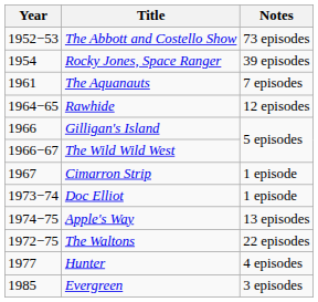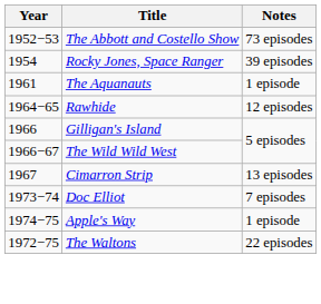The Aquanauts | Notes: 7 episodes -> 1 episode
Cimarron Strip | Notes: 1 episode -> 13 episodes
Doc Elliot | Notes: 1 episode -> 7 episodes
Apple's Way | Notes: 13 episodes -> 1 episode
- row: 1977 | Hunter | 4 episodes
- row: 1985 | Evergreen | 3 episodes
